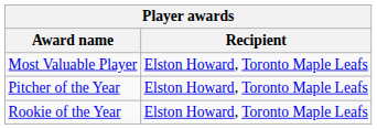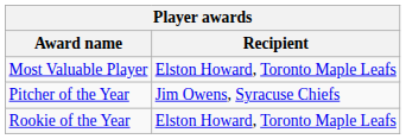Pitcher of the Year | Recipient: Elston Howard, Toronto Maple Leafs -> Jim Owens, Syracuse Chiefs
